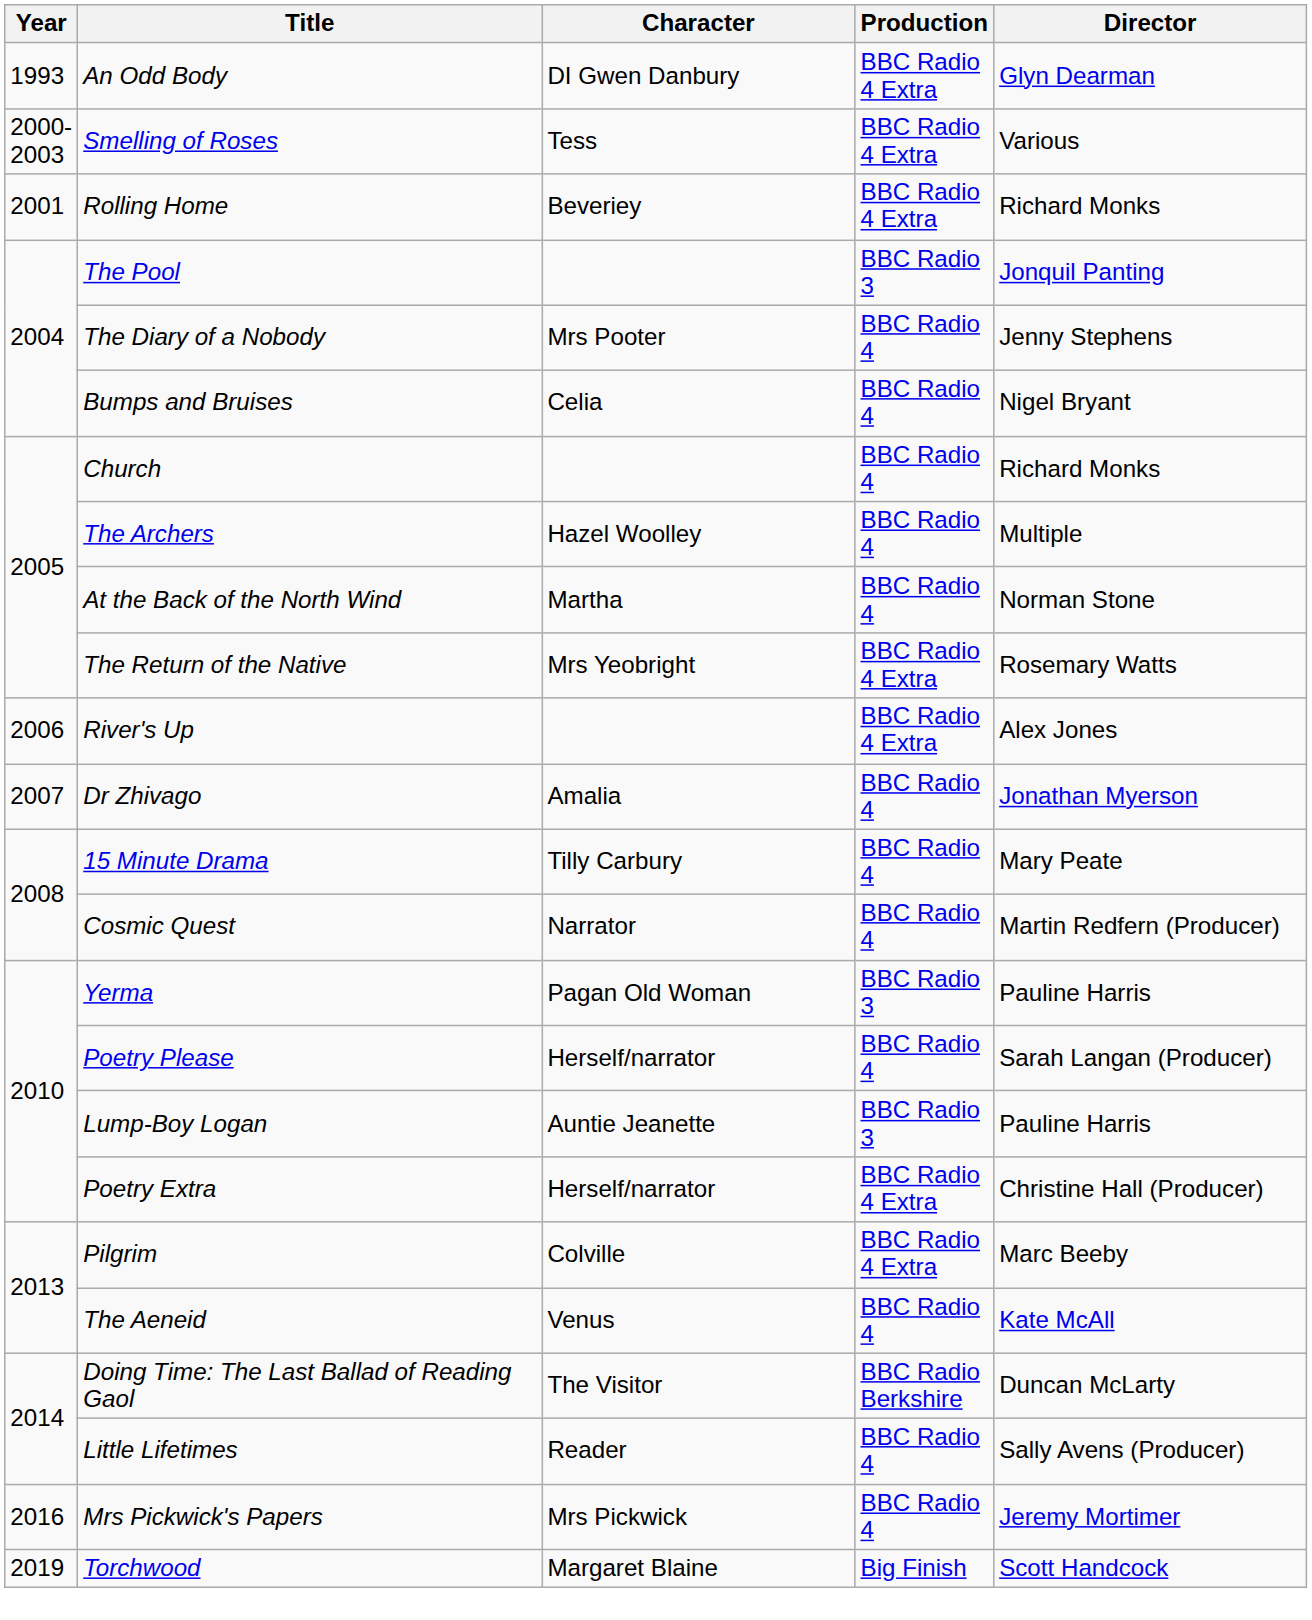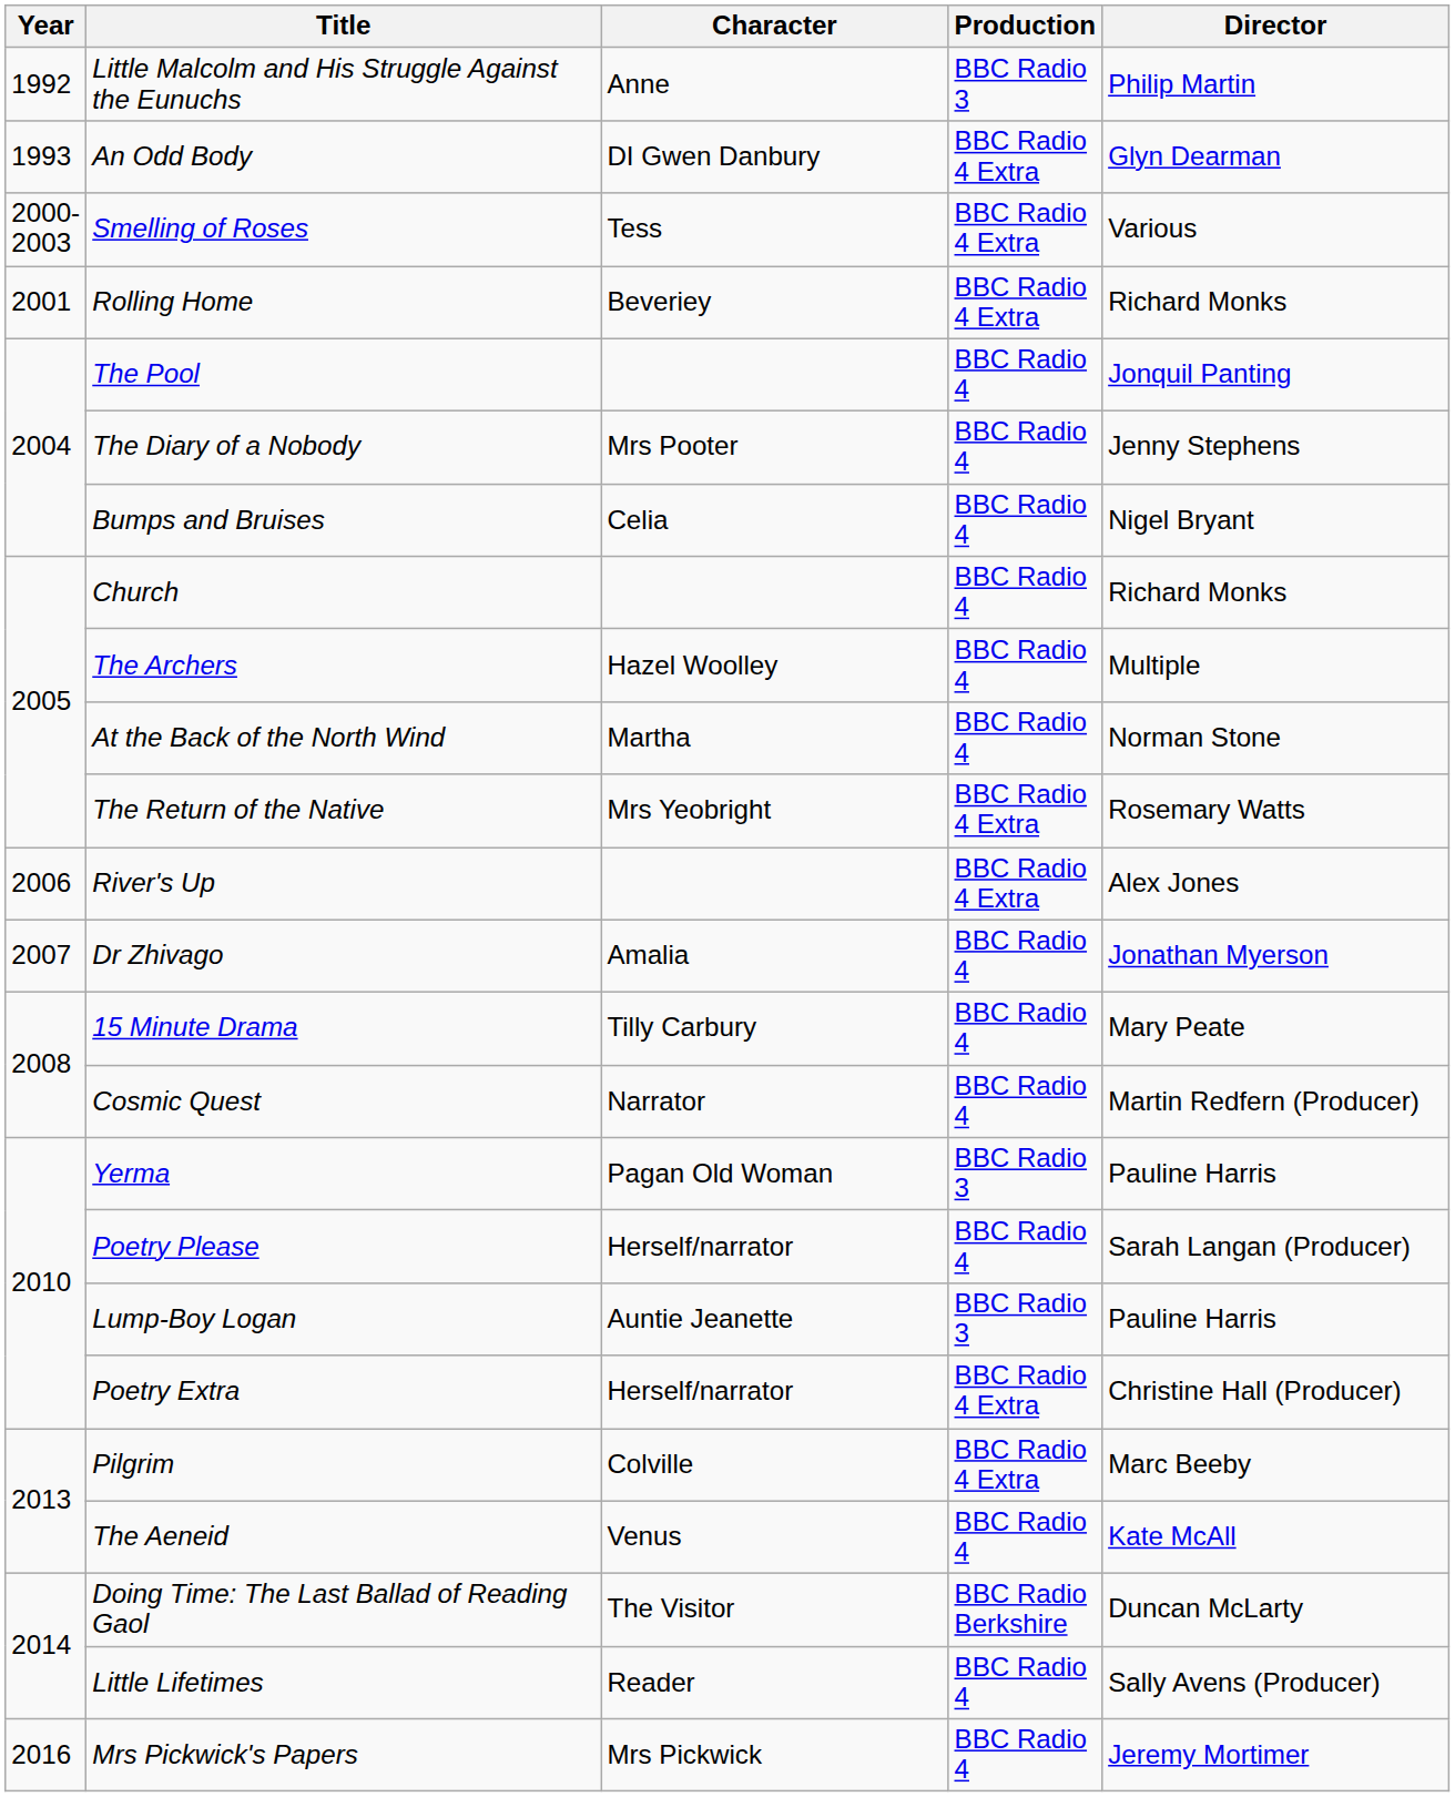+ row: 1992 | Little Malcolm and His Struggle Against the Eunuchs | Anne | BBC Radio 3 | Philip Martin
The Pool | Production: BBC Radio 3 -> BBC Radio 4
- row: 2019 | Torchwood | Margaret Blaine | Big Finish | Scott Handcock
